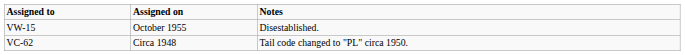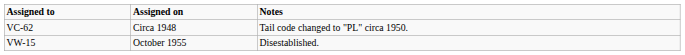rows swapped: VC-62 <-> VW-15
